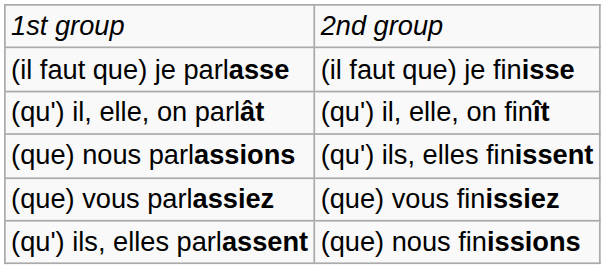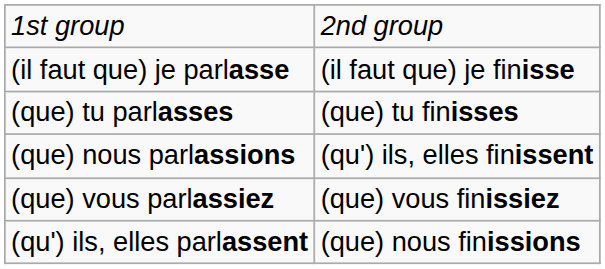+ row: (que) tu parlasses | (que) tu finisses
- row: (qu') il, elle, on parlât | (qu') il, elle, on finît
